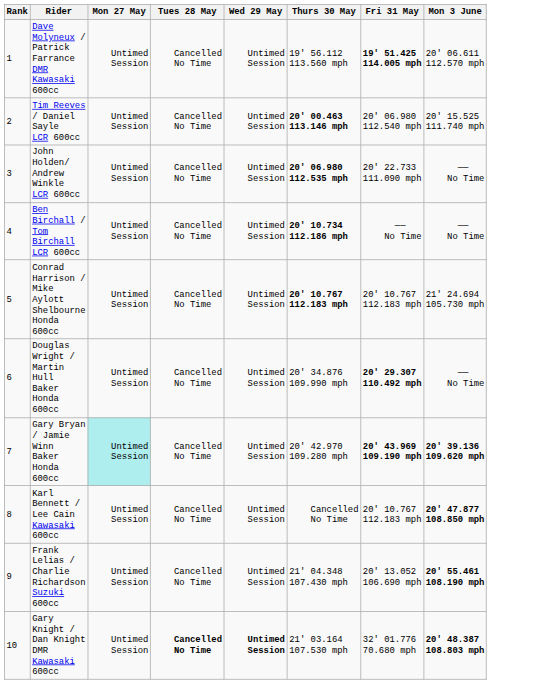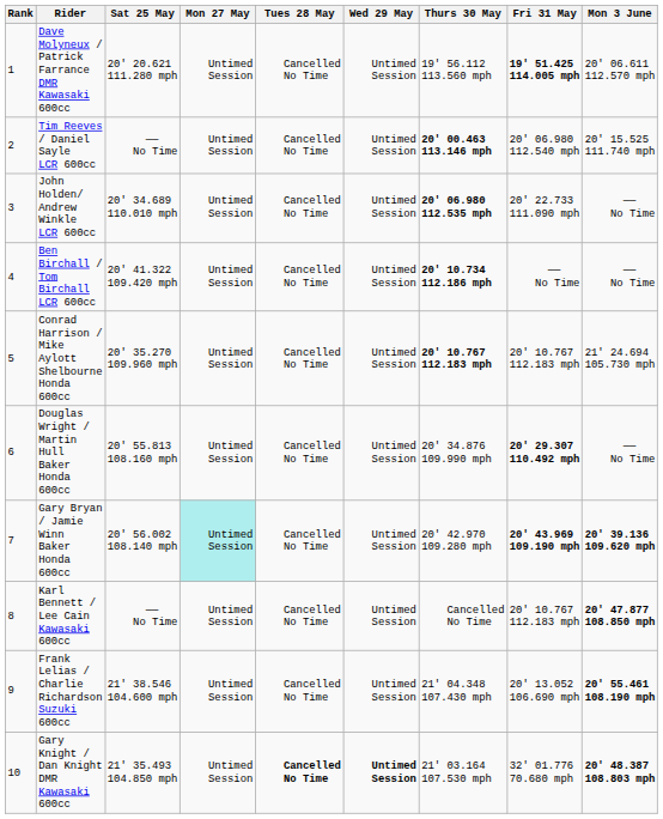+ column: Sat 25 May | 20' 20.621 111.280 mph | —— No Time | 20' 34.689 110.010 mph | 20' 41.322 109.420 mph | 20' 35.270 109.960 mph | 20' 55.813 108.160 mph | 20' 56.002 108.140 mph | —— No Time | 21' 38.546 104.600 mph | 21' 35.493 104.850 mph
